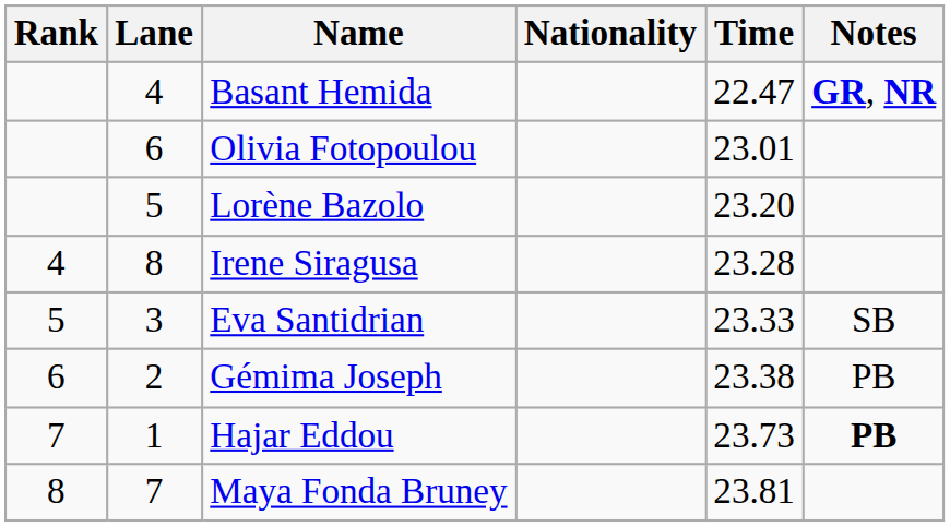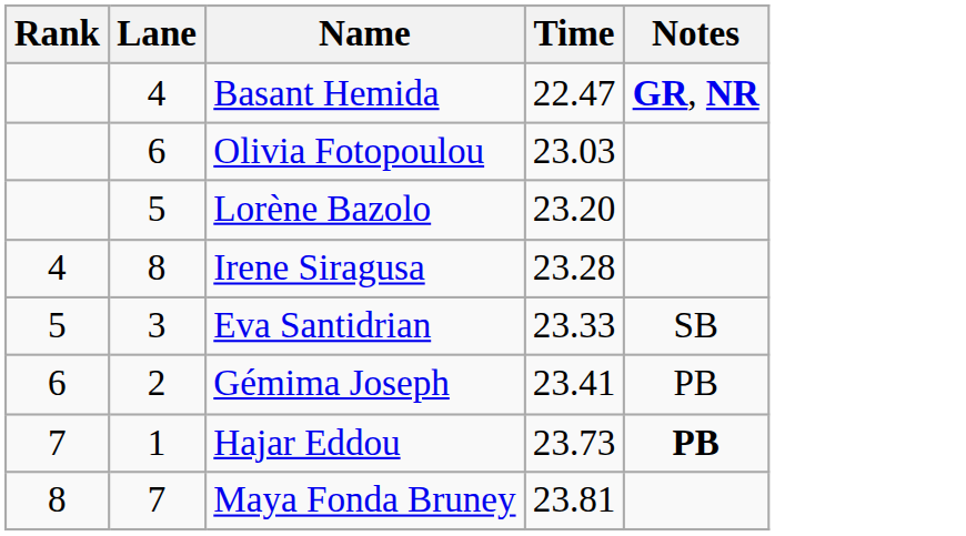- column: Nationality
Olivia Fotopoulou | Time: 23.01 -> 23.03
Gémima Joseph | Time: 23.38 -> 23.41
